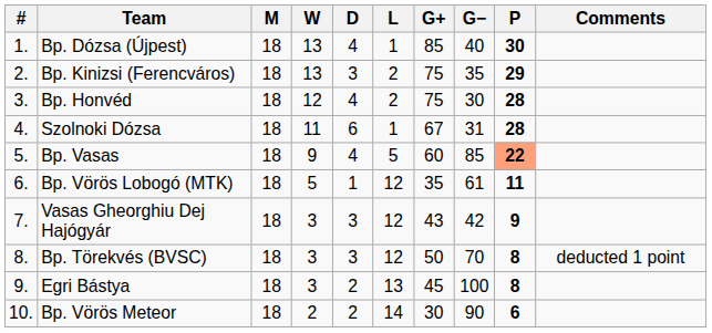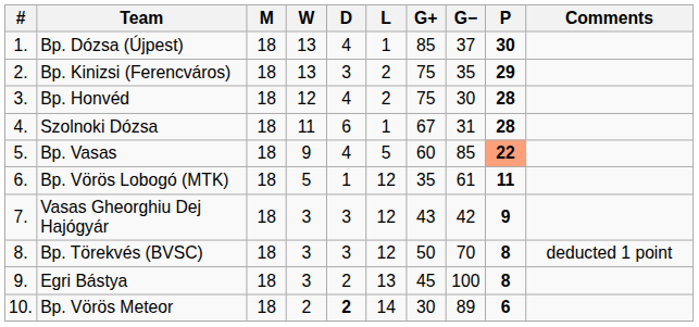Bp. Dózsa (Újpest) | G−: 40 -> 37
Bp. Vörös Meteor | D: normal -> bold
Bp. Vörös Meteor | G−: 90 -> 89
